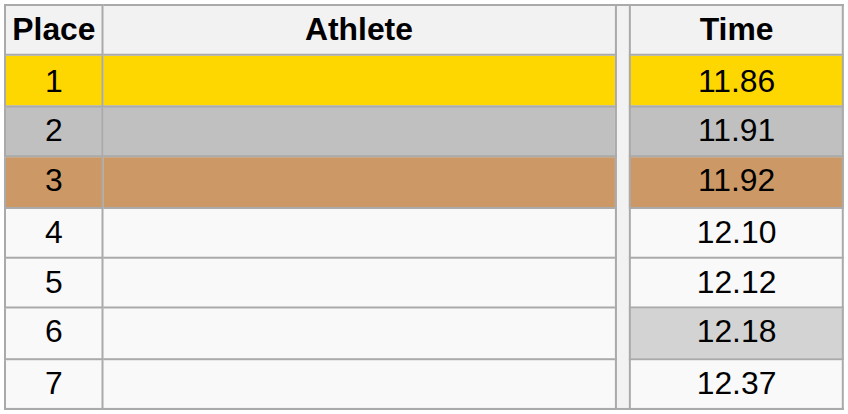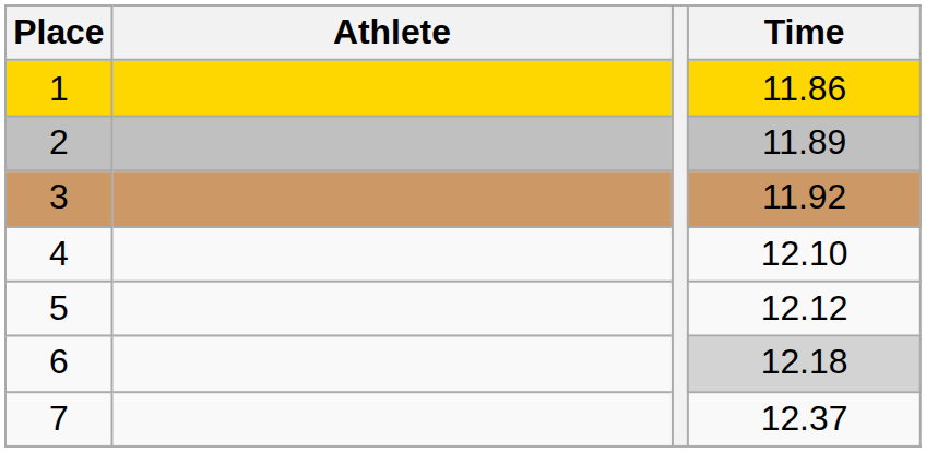2 | Time: 11.91 -> 11.89
